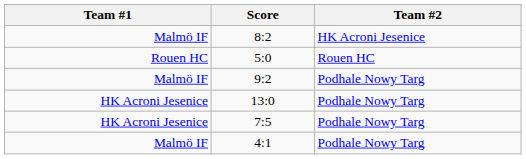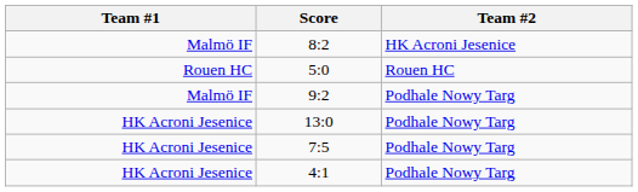4:1 | Team #1: Malmö IF -> HK Acroni Jesenice
